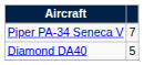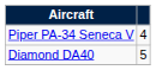Piper PA-34 Seneca V | column 2: 7 -> 4
